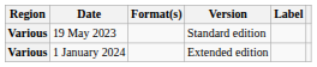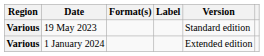columns swapped: Label <-> Version
